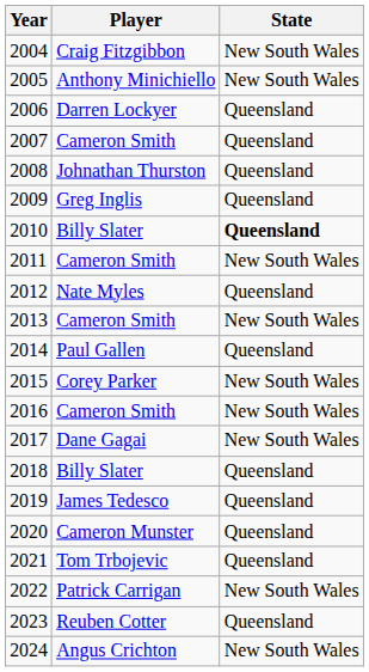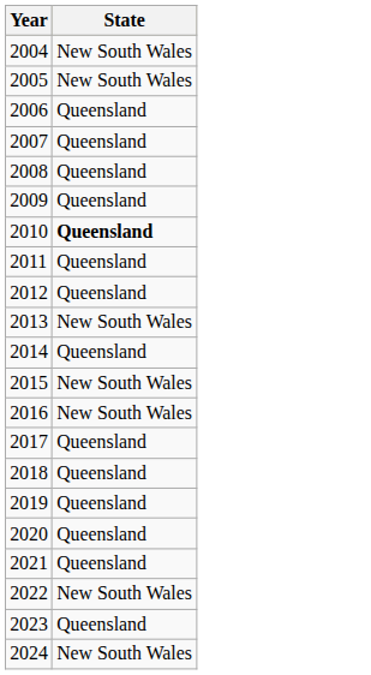- column: Player | Craig Fitzgibbon | Anthony Minichiello | Darren Lockyer | Cameron Smith | Johnathan Thurston | Greg Inglis | Billy Slater | Cameron Smith | Nate Myles | Cameron Smith | Paul Gallen | Corey Parker | Cameron Smith | Dane Gagai | Billy Slater | James Tedesco | Cameron Munster | Tom Trbojevic | Patrick Carrigan | Reuben Cotter | Angus Crichton
2011 | State: New South Wales -> Queensland
2017 | State: New South Wales -> Queensland
